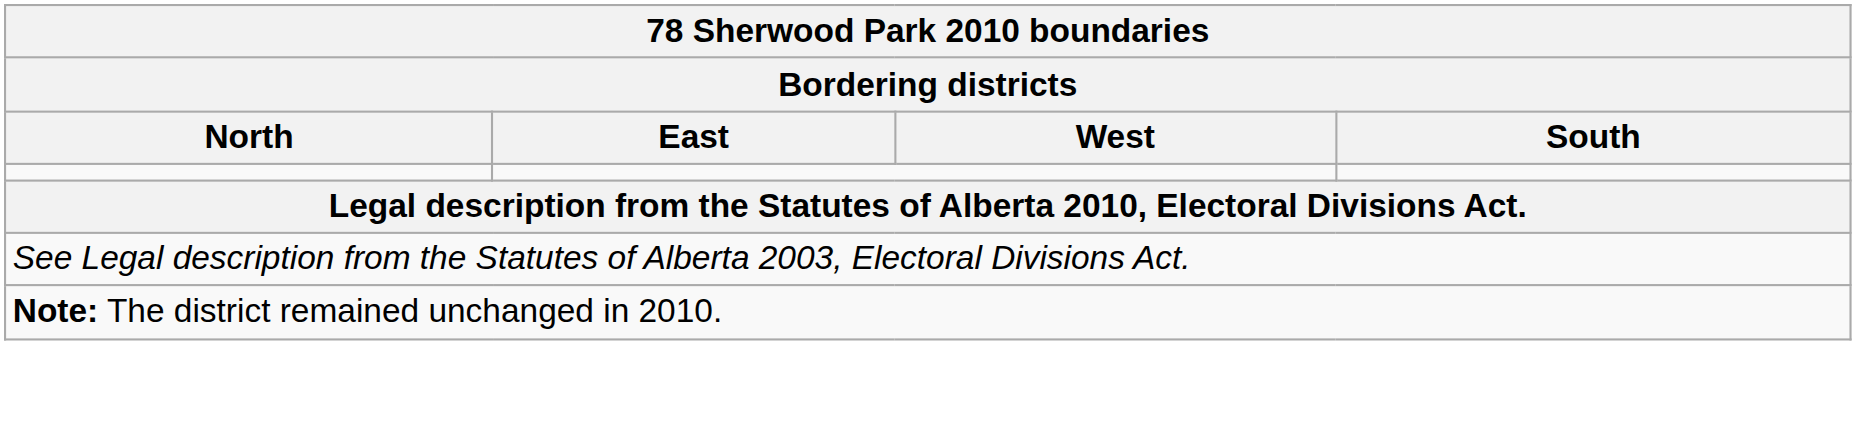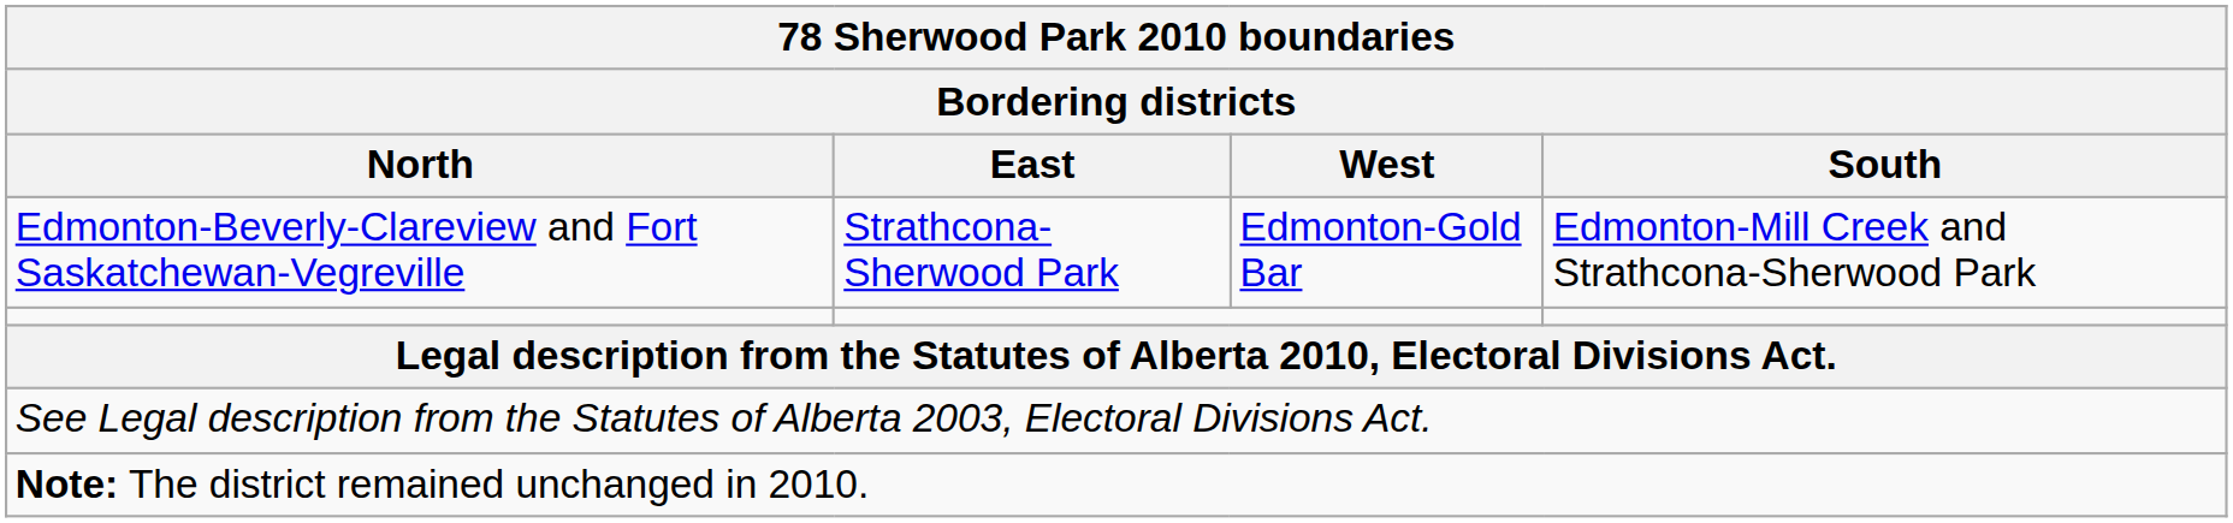+ row: Edmonton-Beverly-Clareview and Fort Saskatchewan-Vegreville | Strathcona-Sherwood Park | Edmonton-Gold Bar | Edmonton-Mill Creek and Strathcona-Sherwood Park
